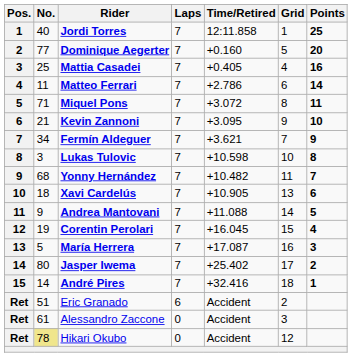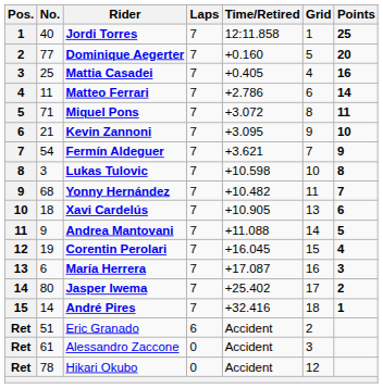Fermín Aldeguer | No.: 34 -> 54
María Herrera | No.: 5 -> 6
Hikari Okubo | No.: khaki background -> no background
